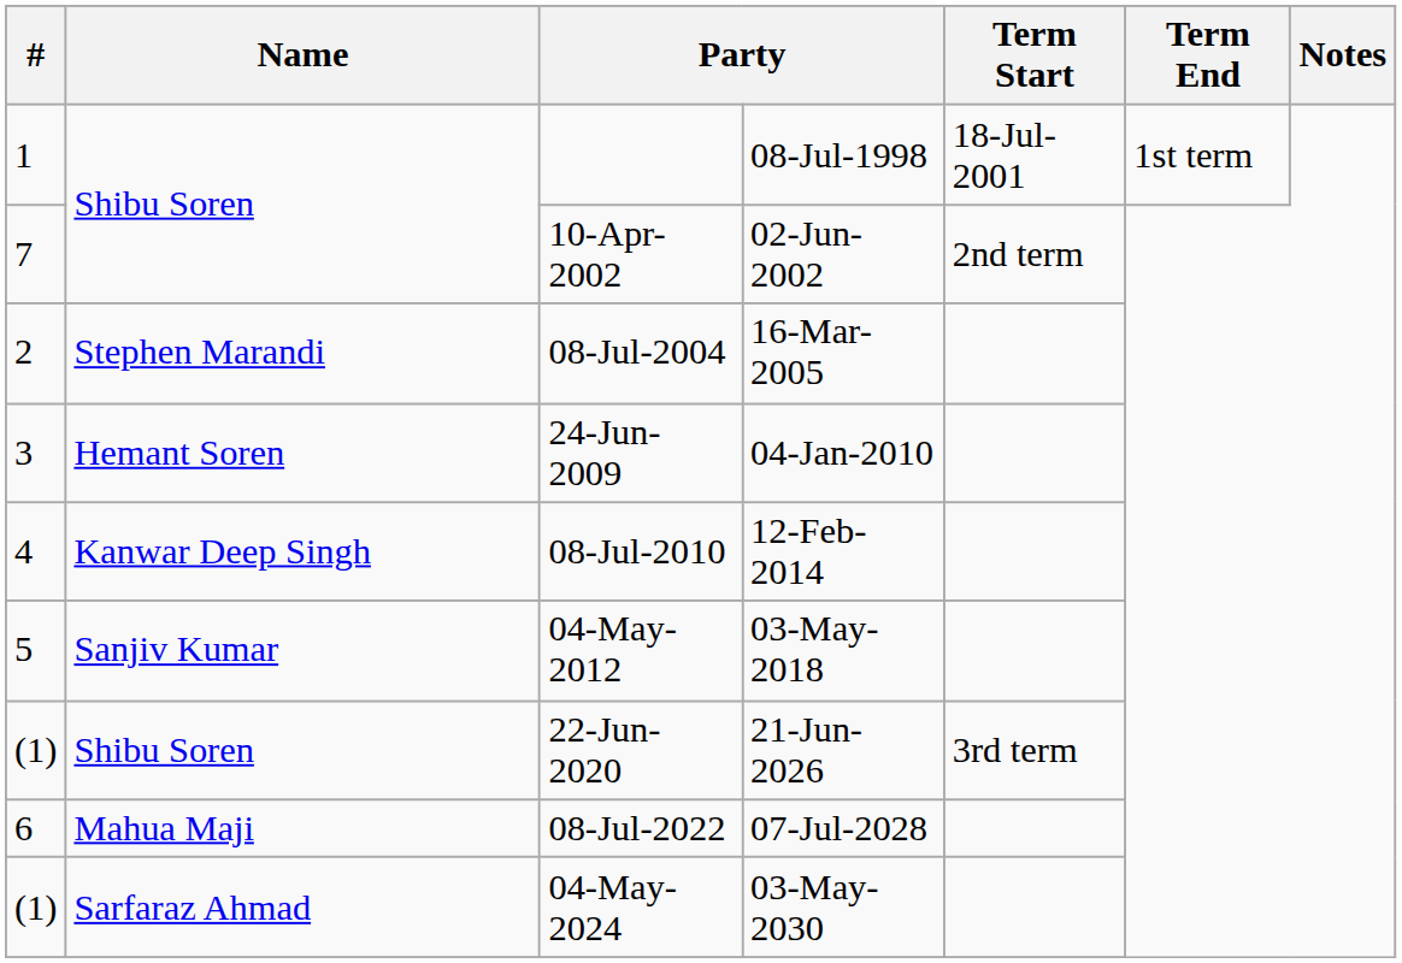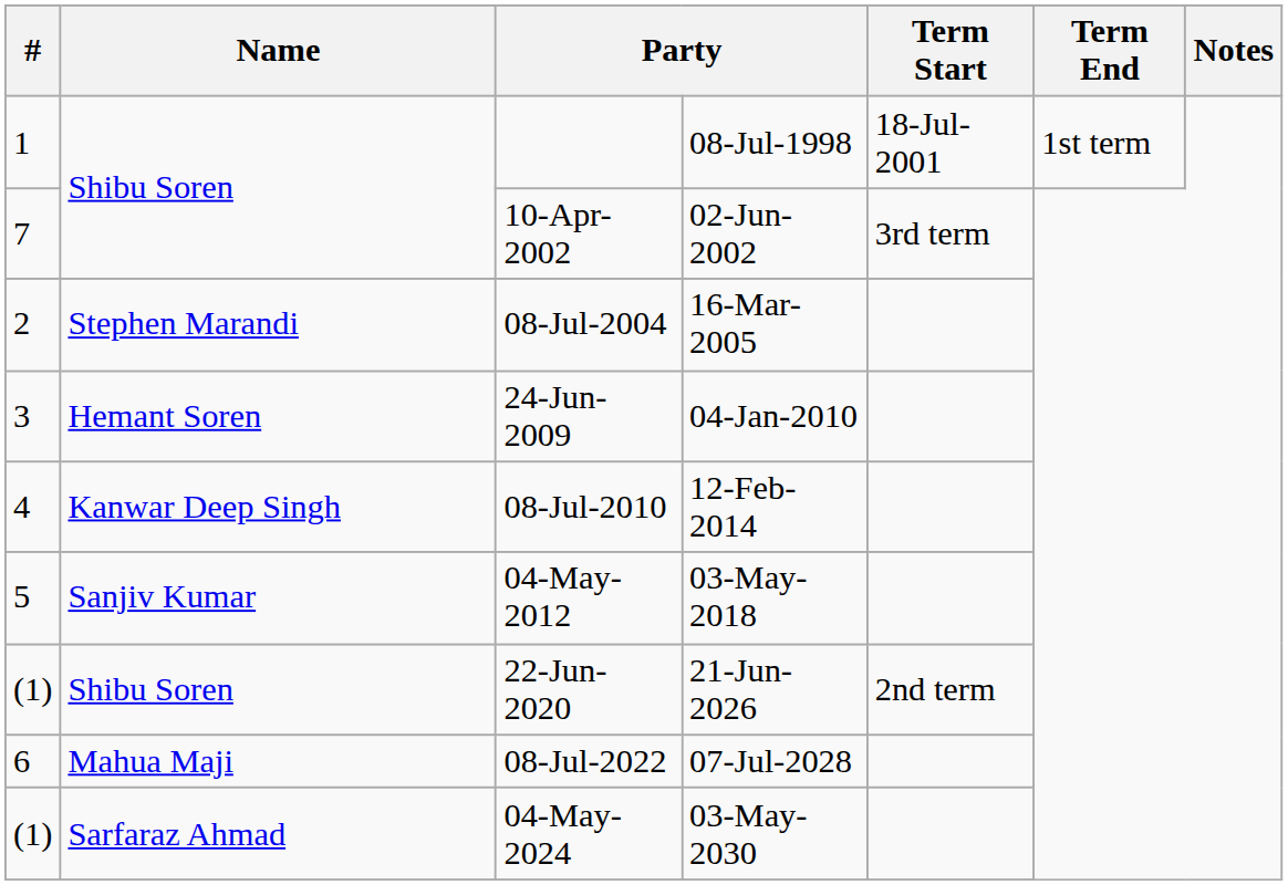10-Apr-2002 | Term Start: 2nd term -> 3rd term
22-Jun-2020 | Term Start: 3rd term -> 2nd term
